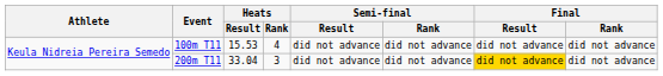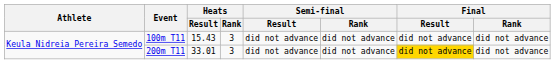100m T11 | Heats / Result: 15.53 -> 15.43
100m T11 | Heats / Rank: 4 -> 3
200m T11 | Heats / Result: 33.04 -> 33.01
